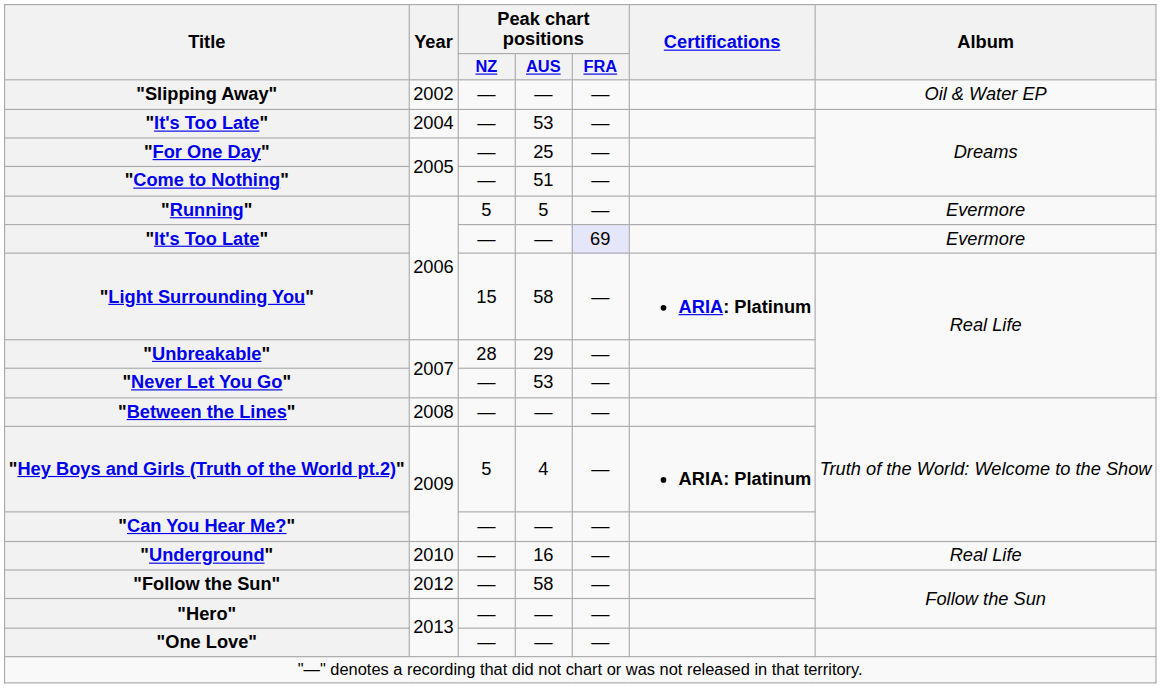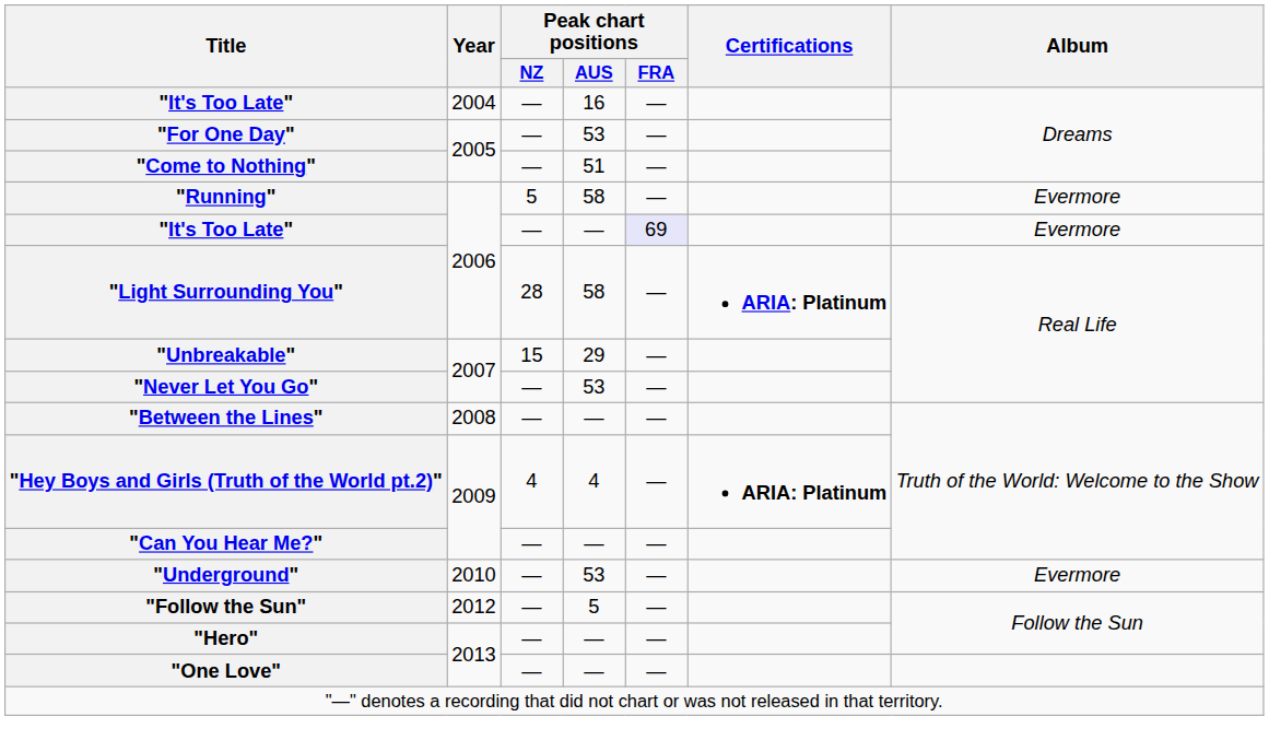- row: "Slipping Away" | 2002 | — | — | — | Oil & Water EP
"It's Too Late" / 2004 | Peak chart positions / AUS: 53 -> 16
"For One Day" | Peak chart positions / AUS: 25 -> 53
"Running" | Peak chart positions / AUS: 5 -> 58
"Light Surrounding You" | Peak chart positions / NZ: 15 -> 28
"Unbreakable" | Peak chart positions / NZ: 28 -> 15
"Hey Boys and Girls (Truth of the World pt.2)" | Peak chart positions / NZ: 5 -> 4
"Underground" | Peak chart positions / AUS: 16 -> 53
"Underground" | Album: Real Life -> Evermore
"Follow the Sun" | Peak chart positions / AUS: 58 -> 5
